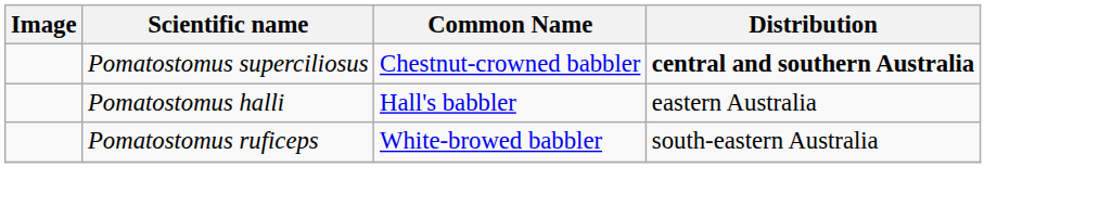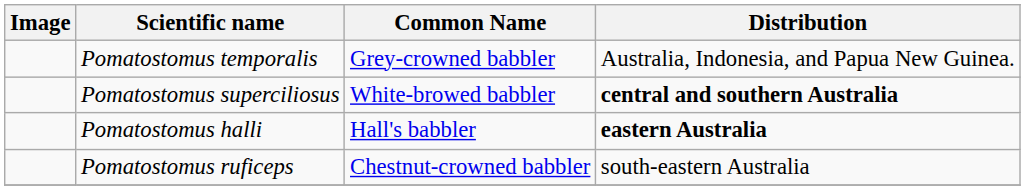+ row: Pomatostomus temporalis | Grey-crowned babbler | Australia, Indonesia, and Papua New Guinea.
Pomatostomus superciliosus | Common Name: Chestnut-crowned babbler -> White-browed babbler
Pomatostomus halli | Distribution: normal -> bold
Pomatostomus ruficeps | Common Name: White-browed babbler -> Chestnut-crowned babbler
